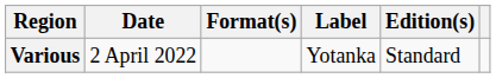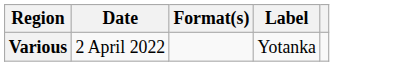- column: Edition(s) | Standard
